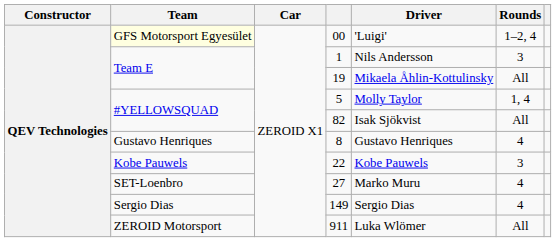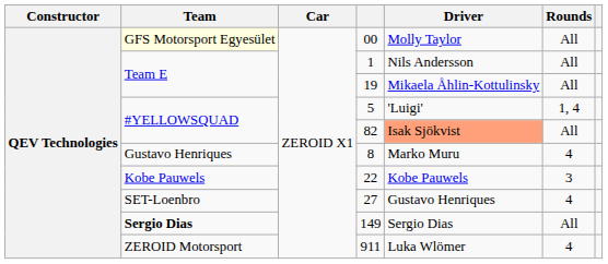00 | Driver: 'Luigi' -> Molly Taylor
00 | Rounds: 1–2, 4 -> All
1 | Rounds: 3 -> All
5 | Driver: Molly Taylor -> 'Luigi'
82 | Driver: no background -> lightsalmon background
8 | Driver: Gustavo Henriques -> Marko Muru
27 | Driver: Marko Muru -> Gustavo Henriques
149 | Team: normal -> bold
149 | Rounds: 4 -> All
911 | Rounds: All -> 4
